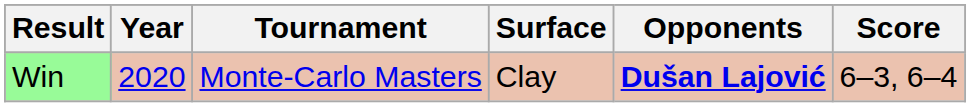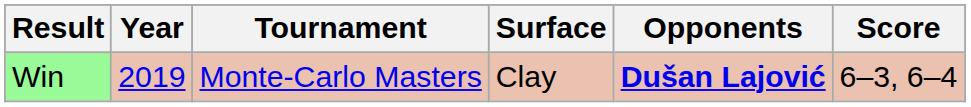Win | Year: 2020 -> 2019
